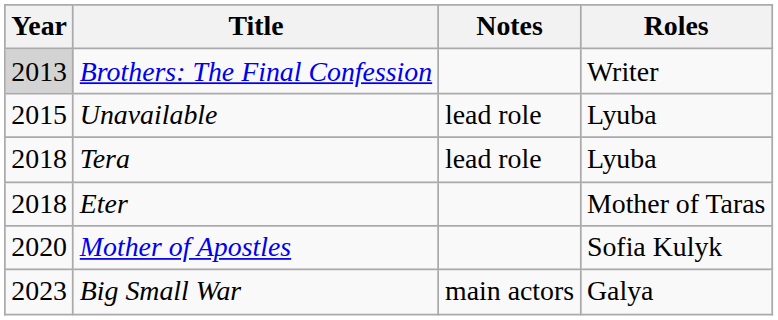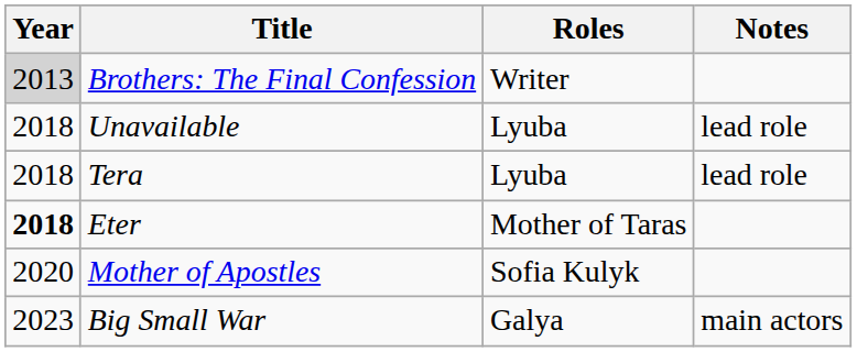columns swapped: Roles <-> Notes
Unavailable | Year: 2015 -> 2018
Eter | Year: normal -> bold
